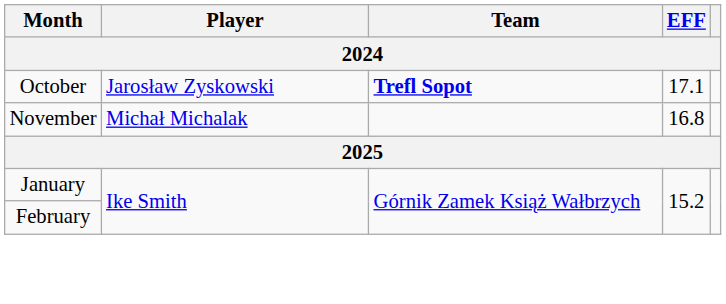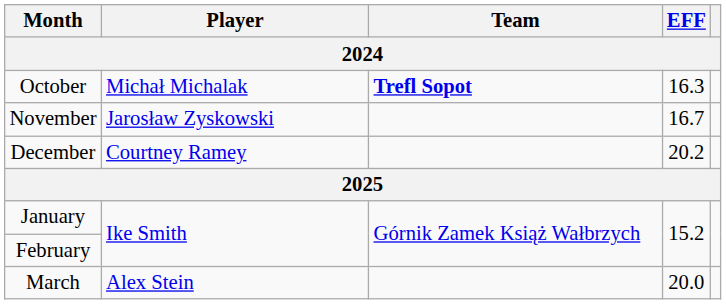October | Player: Jarosław Zyskowski -> Michał Michalak
October | EFF: 17.1 -> 16.3
November | Player: Michał Michalak -> Jarosław Zyskowski
November | EFF: 16.8 -> 16.7
+ row: December | Courtney Ramey | 20.2
+ row: March | Alex Stein | 20.0
